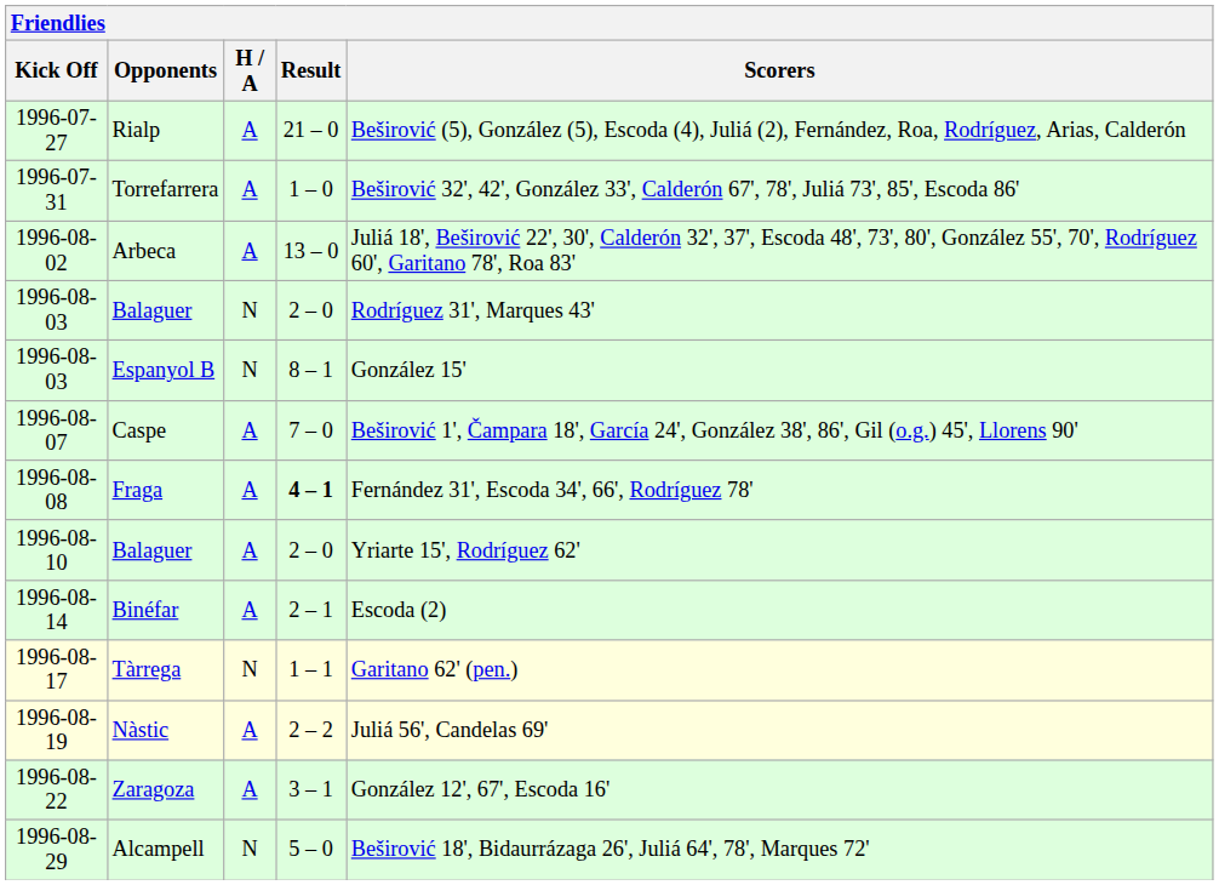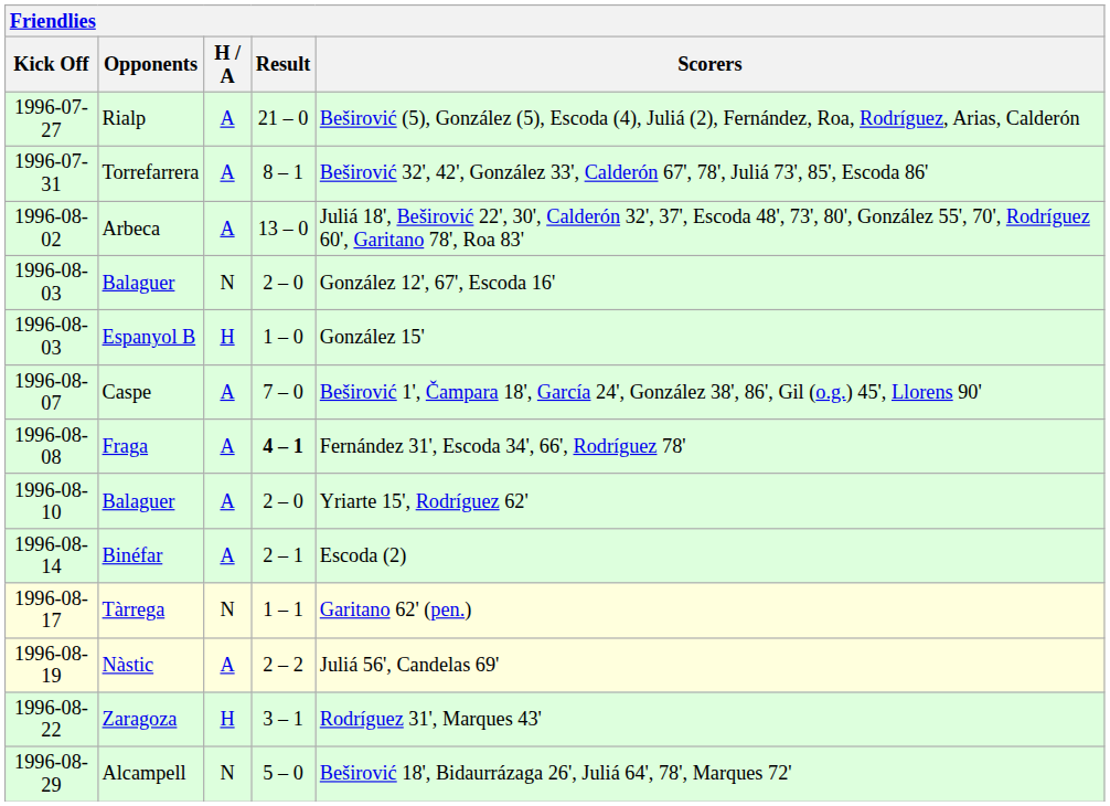Torrefarrera | Result: 1 – 0 -> 8 – 1
1996-08-03 / Balaguer | Scorers: Rodríguez 31', Marques 43' -> González 12', 67', Escoda 16'
Espanyol B | H / A: N -> H
Espanyol B | Result: 8 – 1 -> 1 – 0
Zaragoza | H / A: A -> H
Zaragoza | Scorers: González 12', 67', Escoda 16' -> Rodríguez 31', Marques 43'
